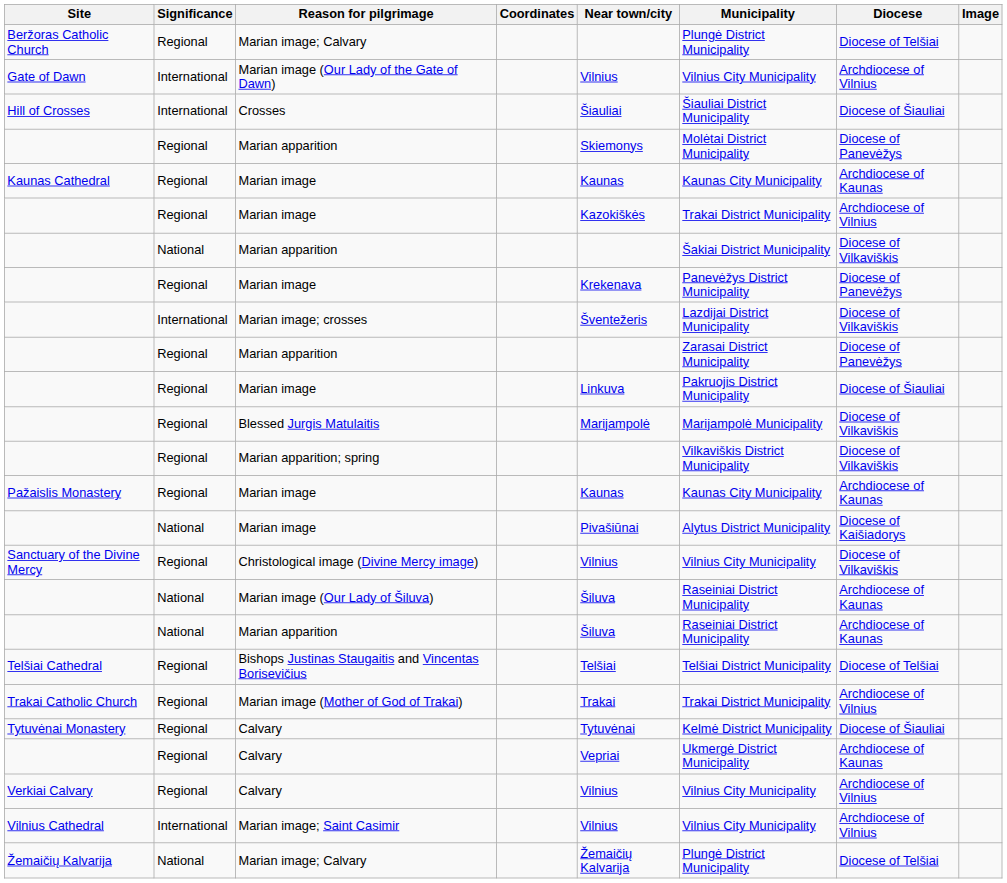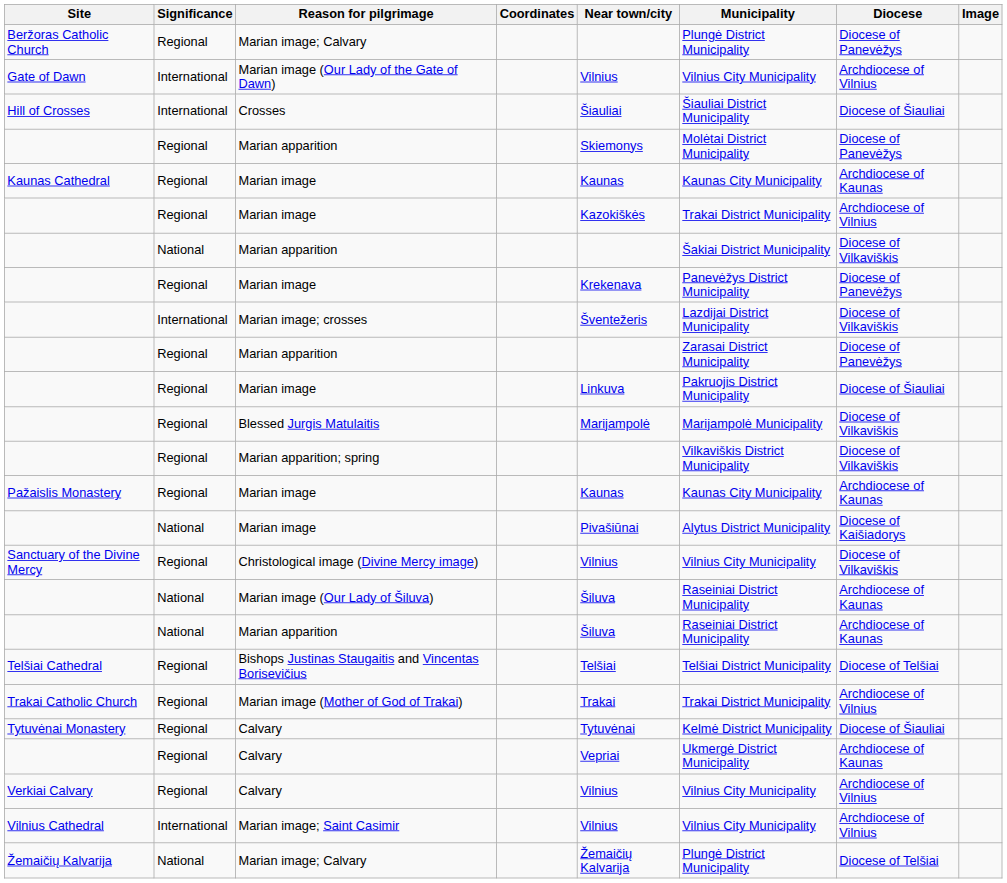Beržoras Catholic Church / Marian image; Calvary | Diocese: Diocese of Telšiai -> Diocese of Panevėžys
